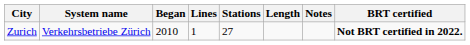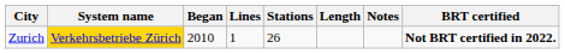Zurich | System name: no background -> gold background
Zurich | Stations: 27 -> 26
